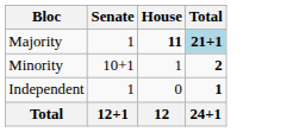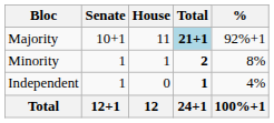+ column: % | 92%+1 | 8% | 4% | 100%+1
Majority | Senate: 1 -> 10+1
Majority | House: bold -> normal
Minority | Senate: 10+1 -> 1
